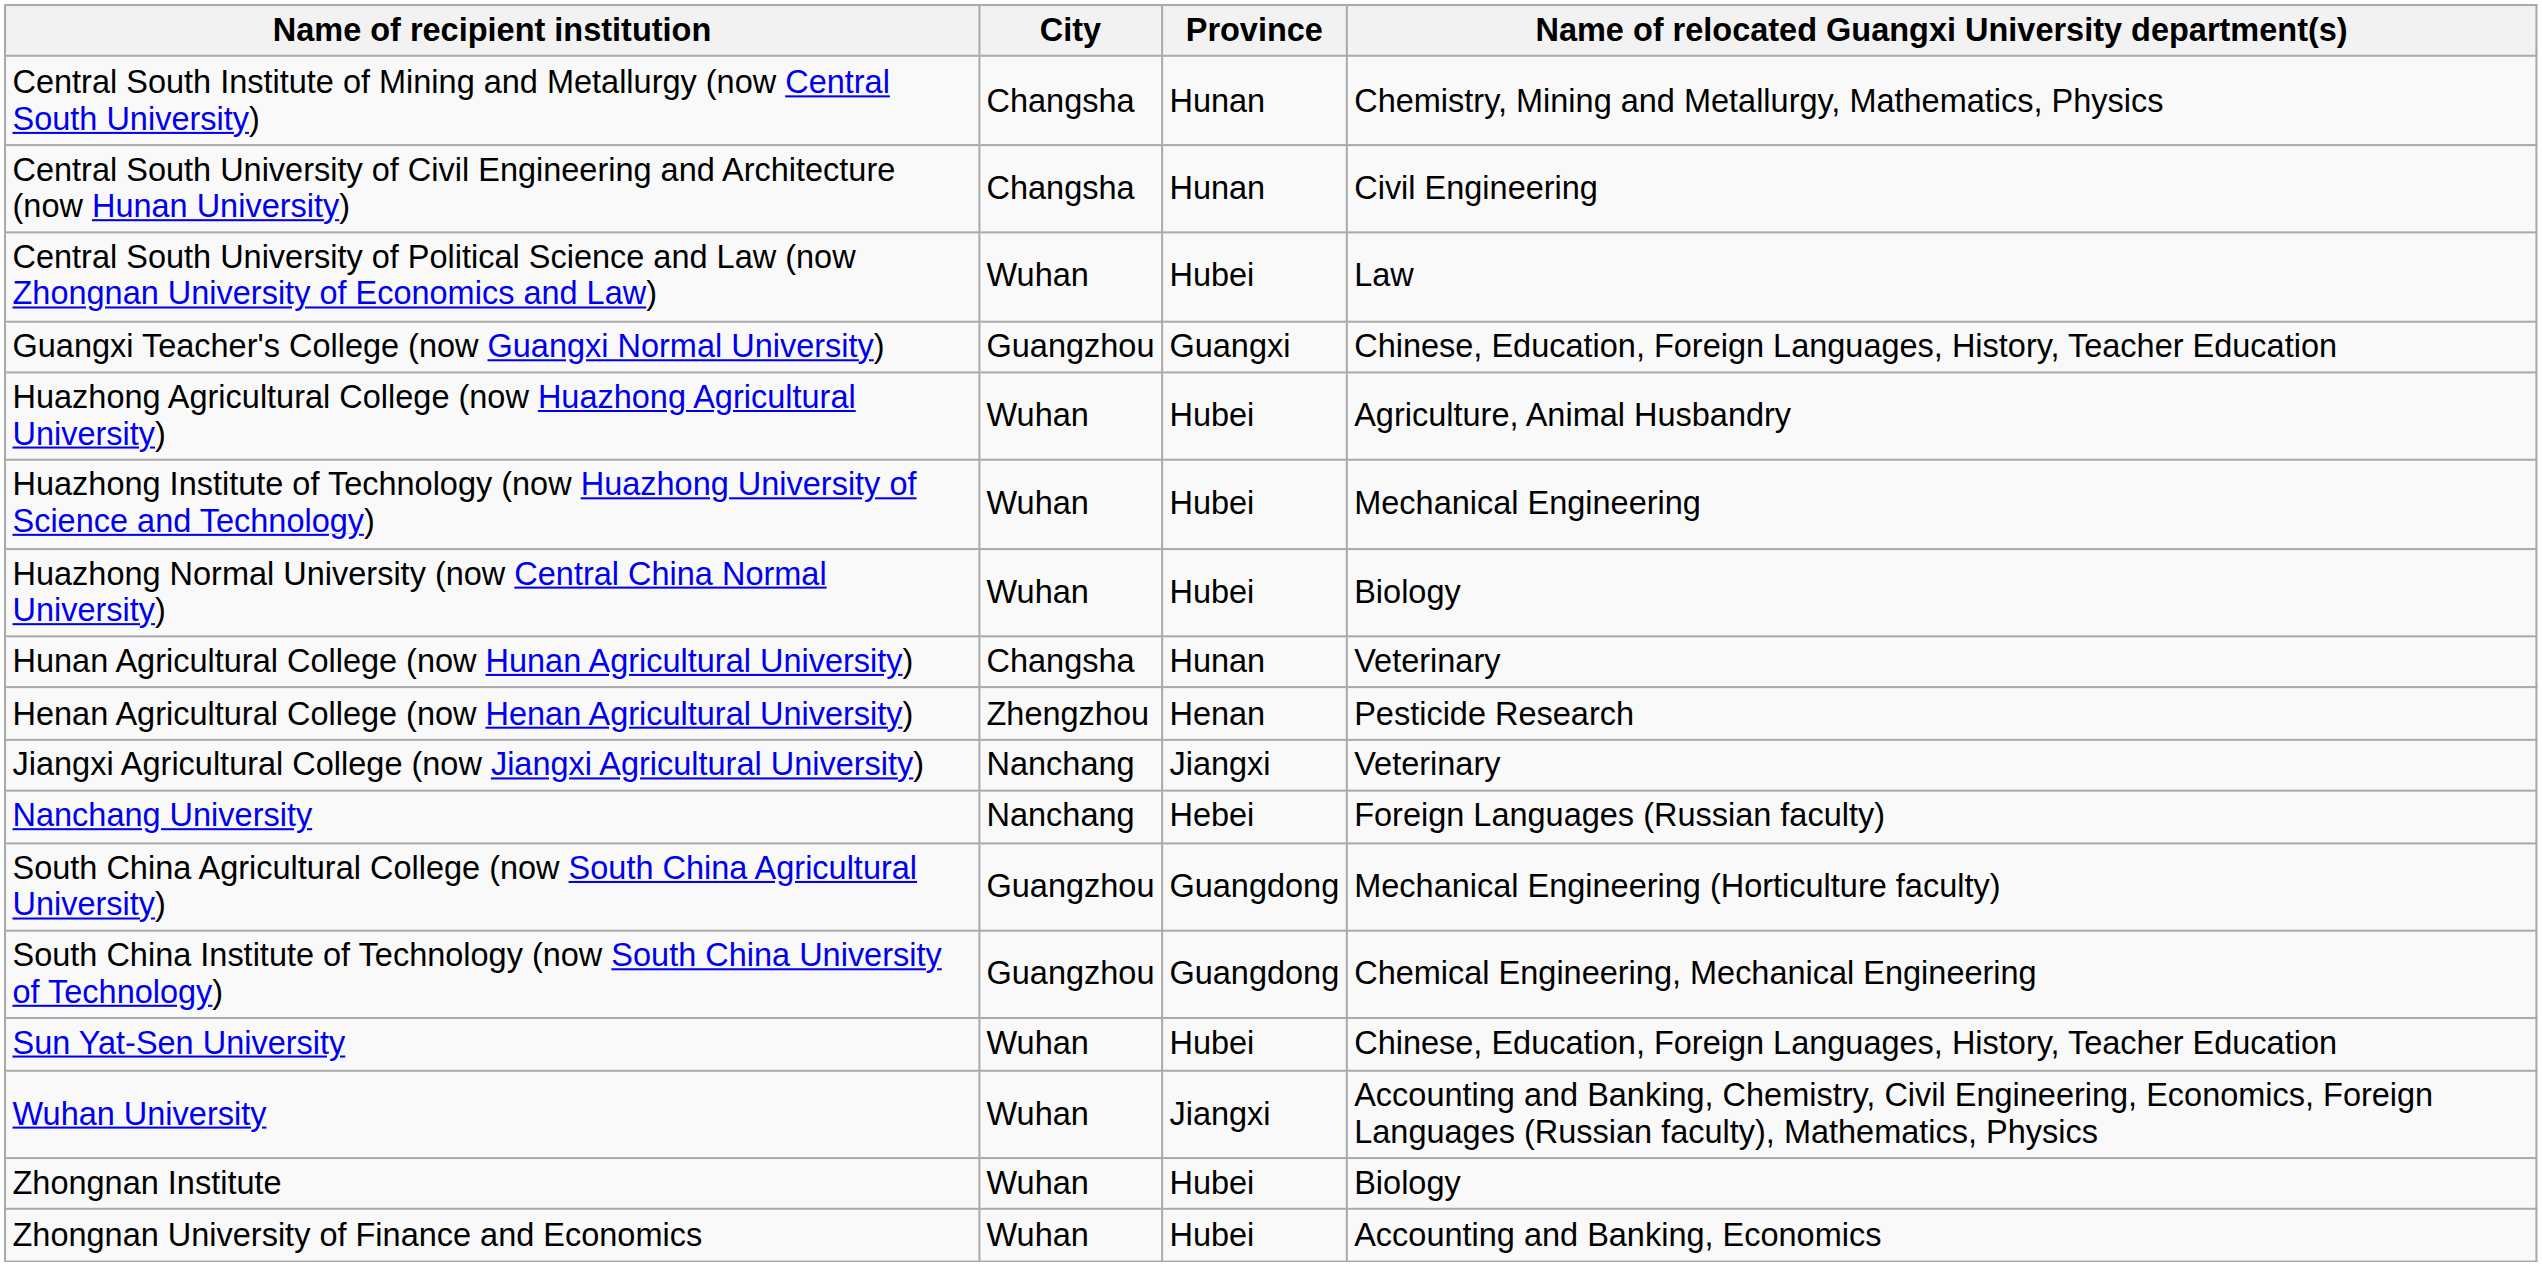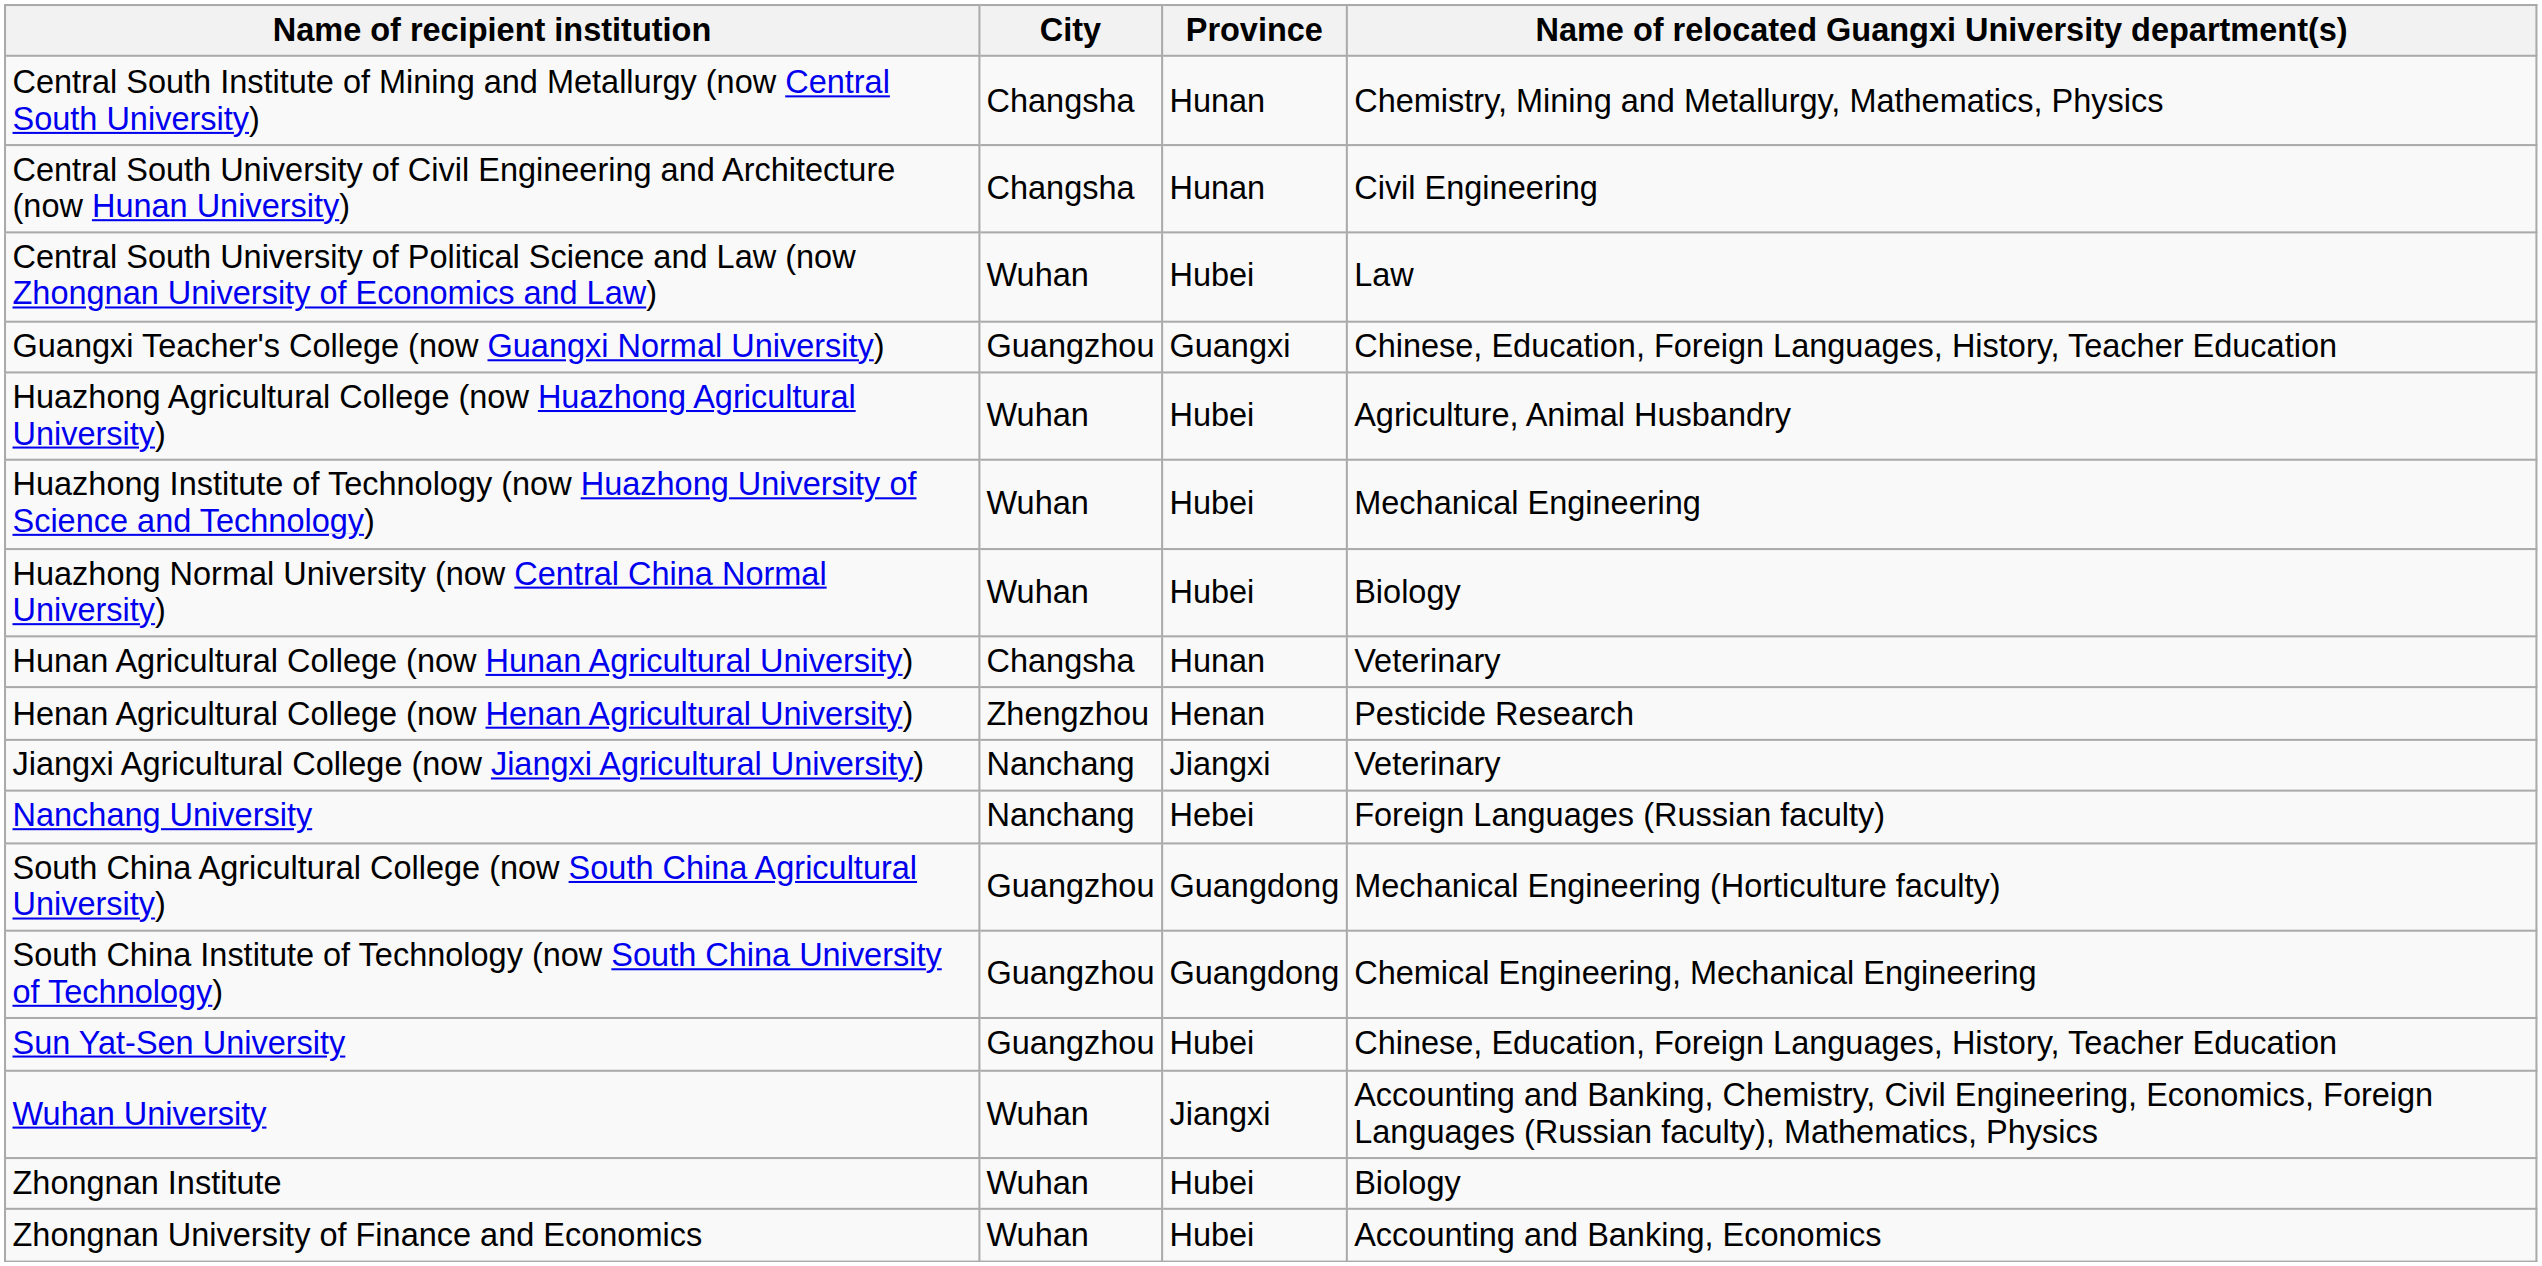Sun Yat-Sen University | City: Wuhan -> Guangzhou
